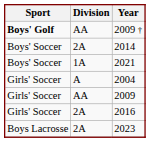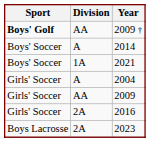2014 | Division: 2A -> A
